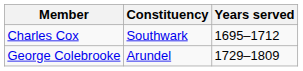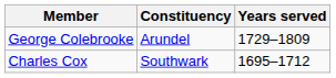rows swapped: George Colebrooke <-> Charles Cox
